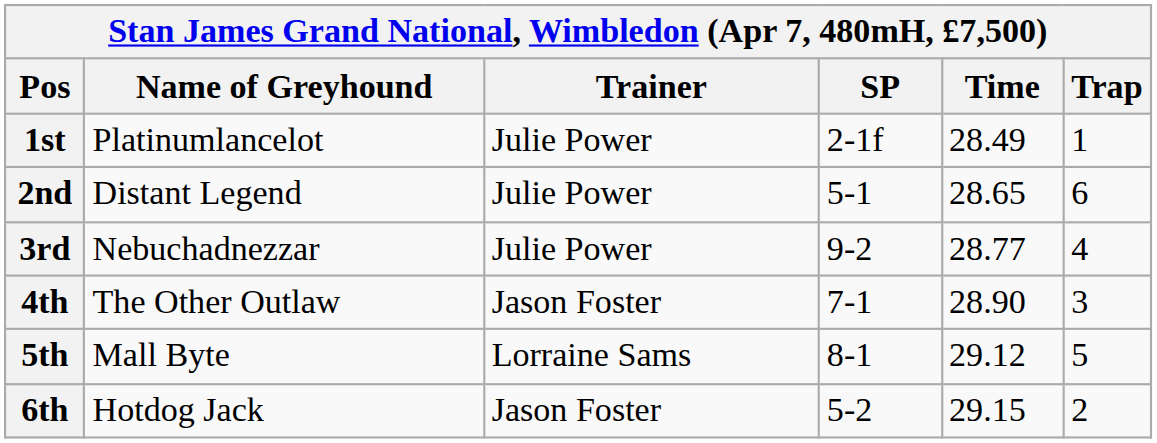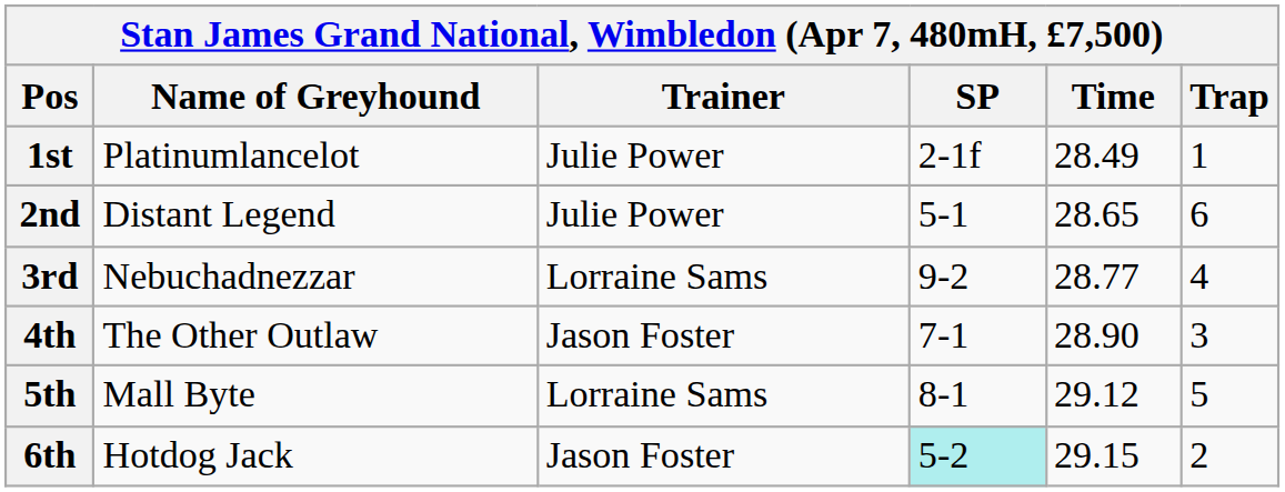3rd | Trainer: Julie Power -> Lorraine Sams
6th | SP: no background -> paleturquoise background
